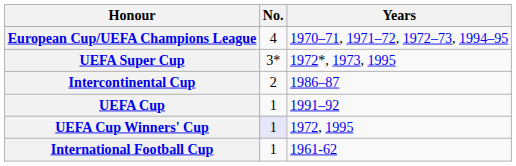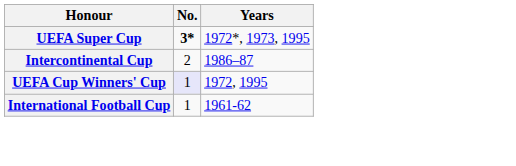- row: European Cup/UEFA Champions League | 4 | 1970–71, 1971–72, 1972–73, 1994–95
UEFA Super Cup | No.: normal -> bold
- row: UEFA Cup | 1 | 1991–92
